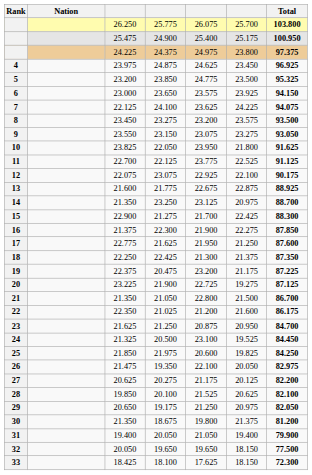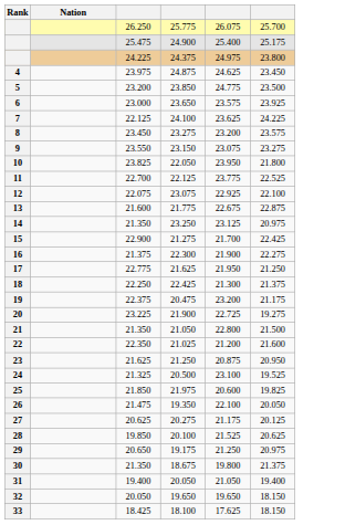- column: Total | 103.800 | 100.950 | 97.375 | 96.925 | 95.325 | 94.150 | 94.075 | 93.500 | 93.050 | 91.625 | 91.125 | 90.175 | 88.925 | 88.700 | 88.300 | 87.850 | 87.600 | 87.350 | 87.225 | 87.125 | 86.700 | 86.175 | 84.700 | 84.450 | 84.250 | 82.975 | 82.200 | 82.100 | 82.050 | 81.200 | 79.900 | 77.500 | 72.300
